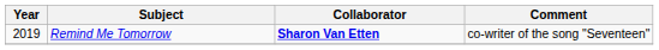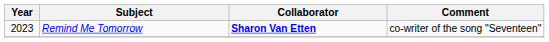Remind Me Tomorrow | Year: 2019 -> 2023
